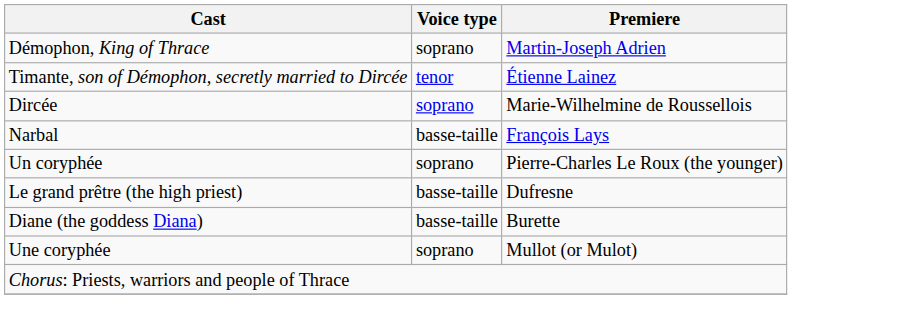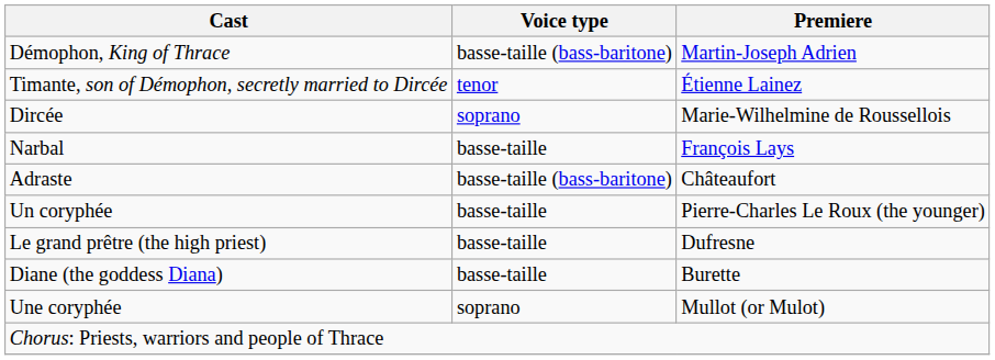Démophon, King of Thrace | Voice type: soprano -> basse-taille (bass-baritone)
+ row: Adraste | basse-taille (bass-baritone) | Châteaufort
Un coryphée | Voice type: soprano -> basse-taille
